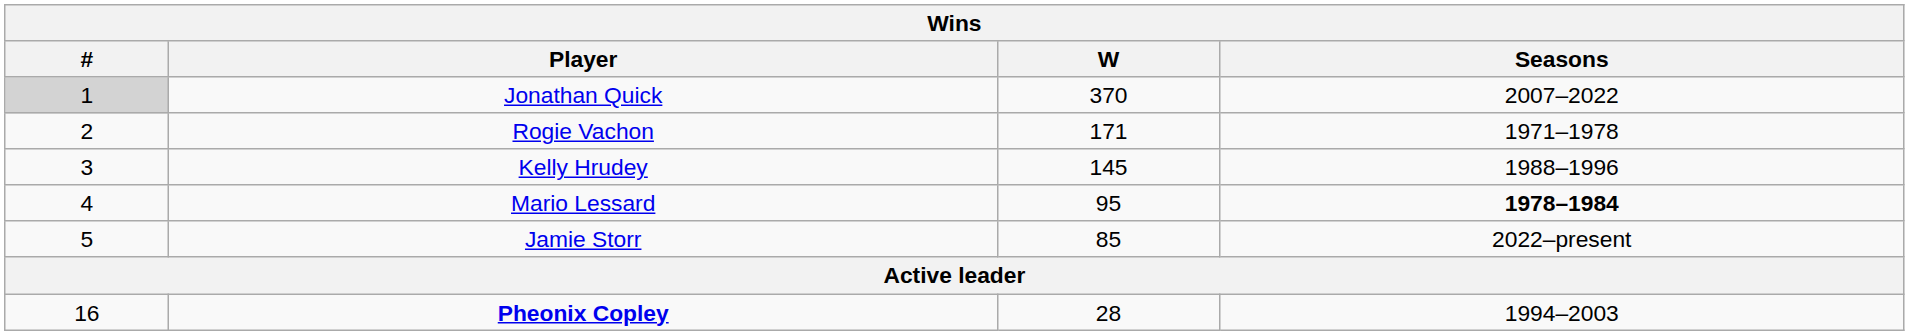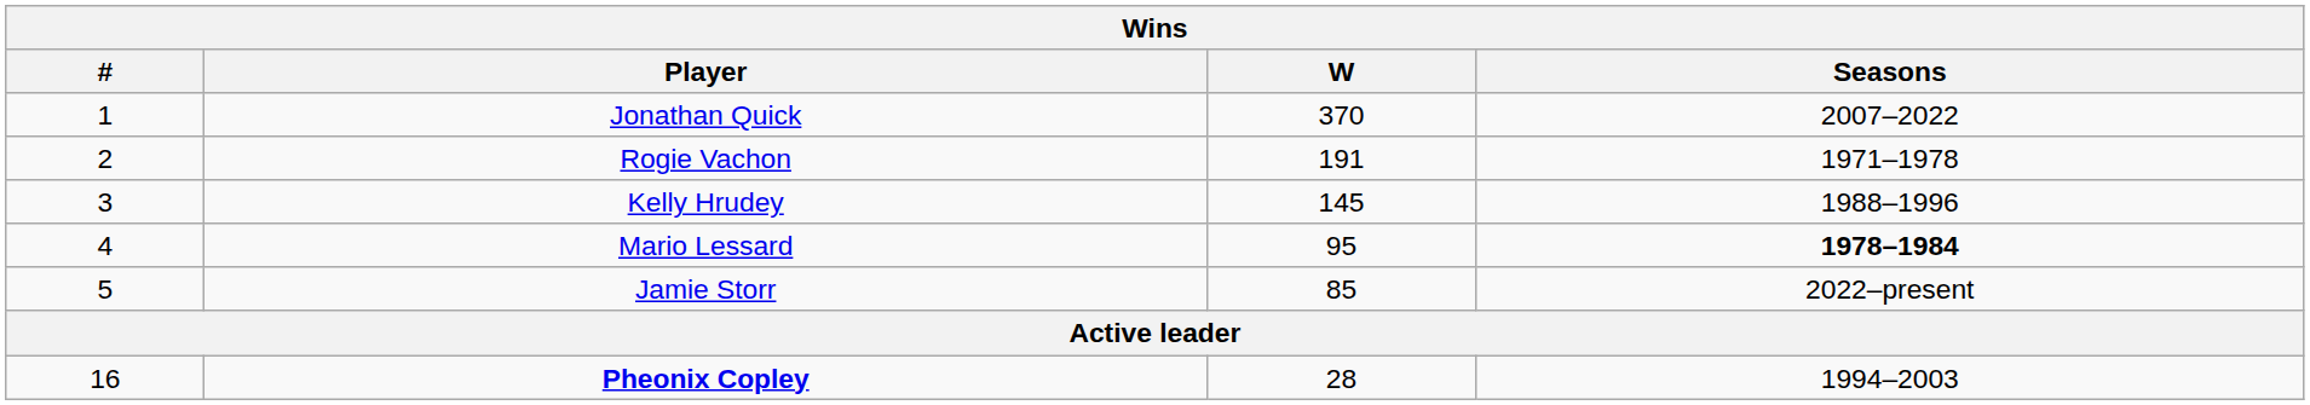Jonathan Quick | #: lightgrey background -> no background
Rogie Vachon | W: 171 -> 191
